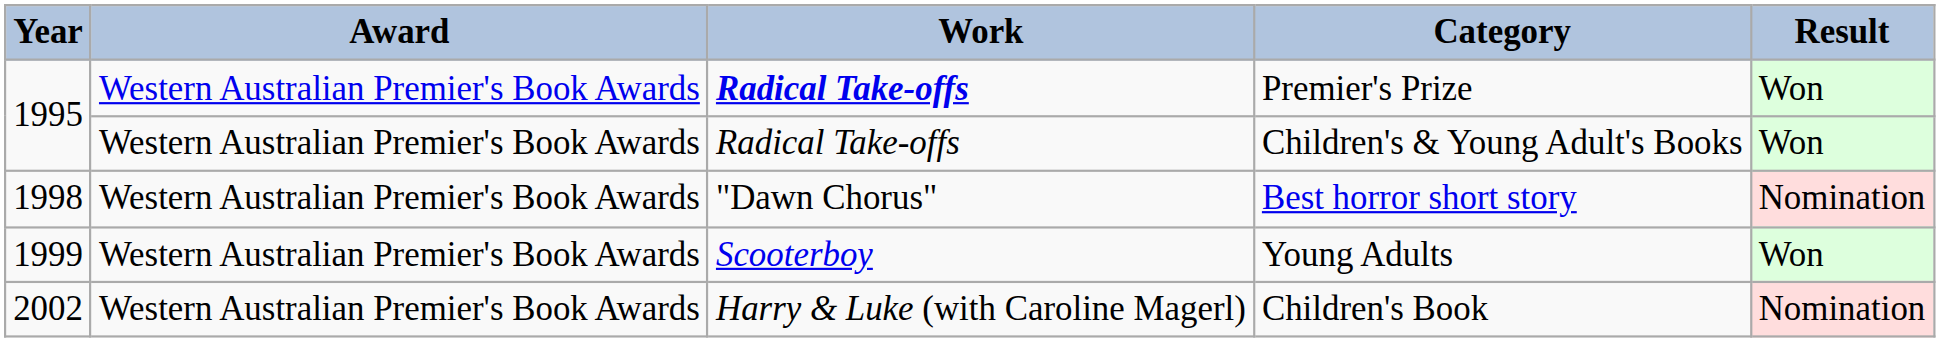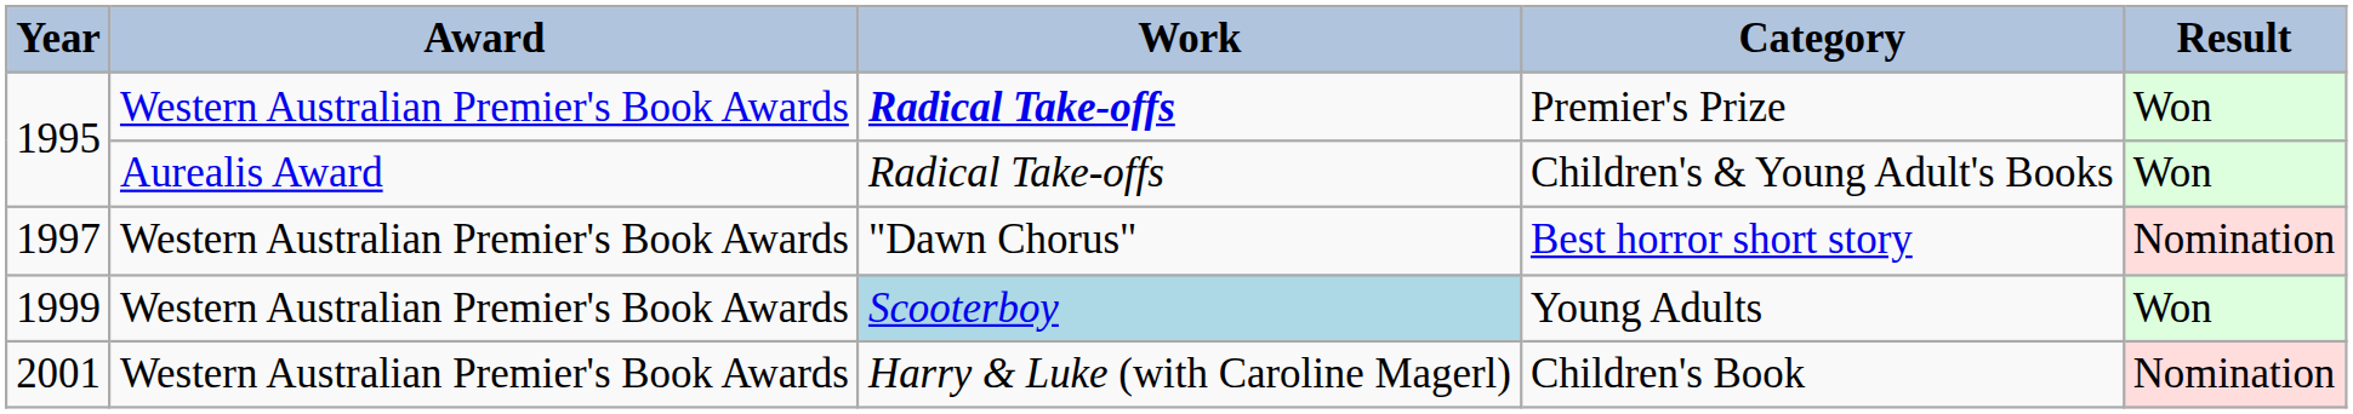Children's & Young Adult's Books | Award: Western Australian Premier's Book Awards -> Aurealis Award
Best horror short story | Year: 1998 -> 1997
Young Adults | Work: no background -> lightblue background
Children's Book | Year: 2002 -> 2001
